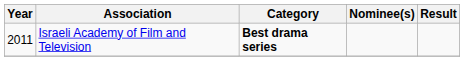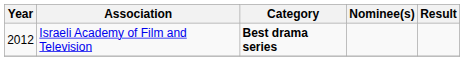Israeli Academy of Film and Television | Year: 2011 -> 2012
